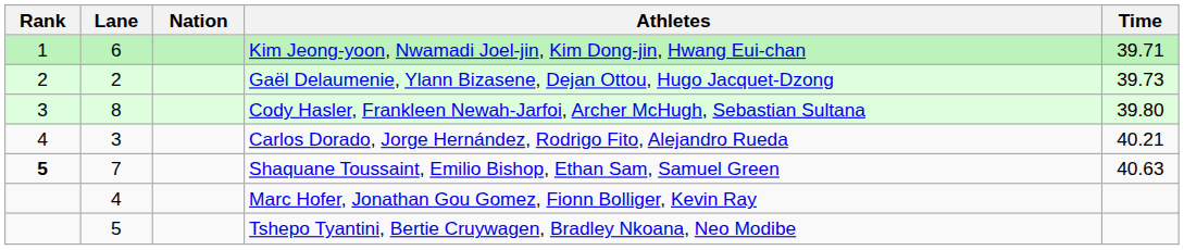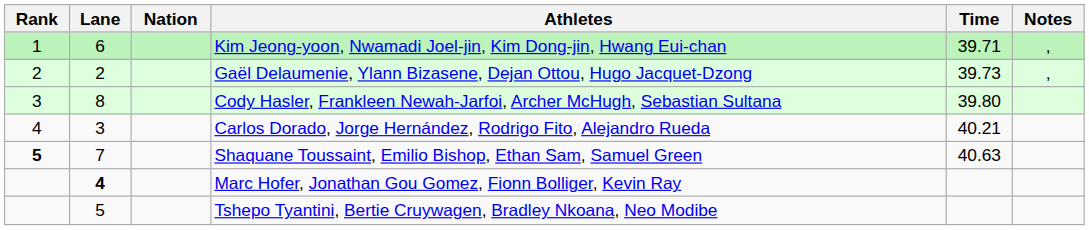+ column: Notes | , | ,
Marc Hofer, Jonathan Gou Gomez, Fionn Bolliger, Kevin Ray | Lane: normal -> bold
